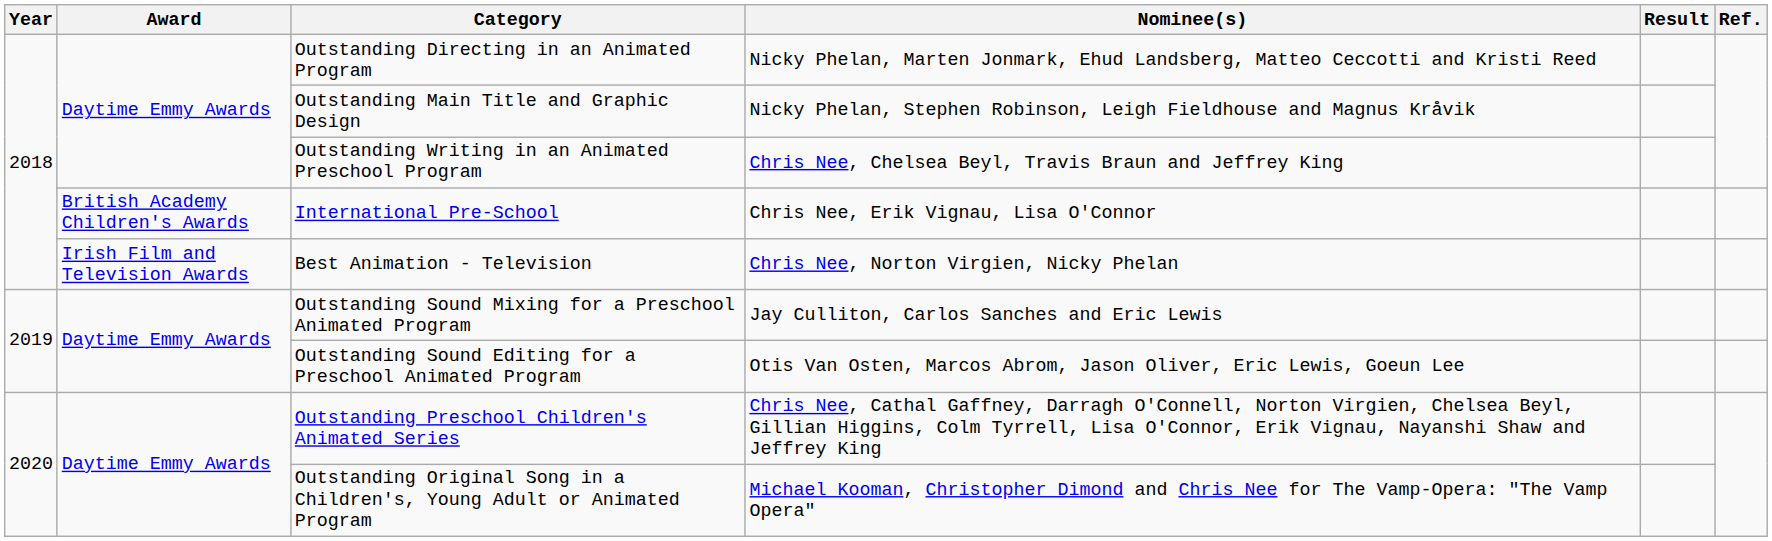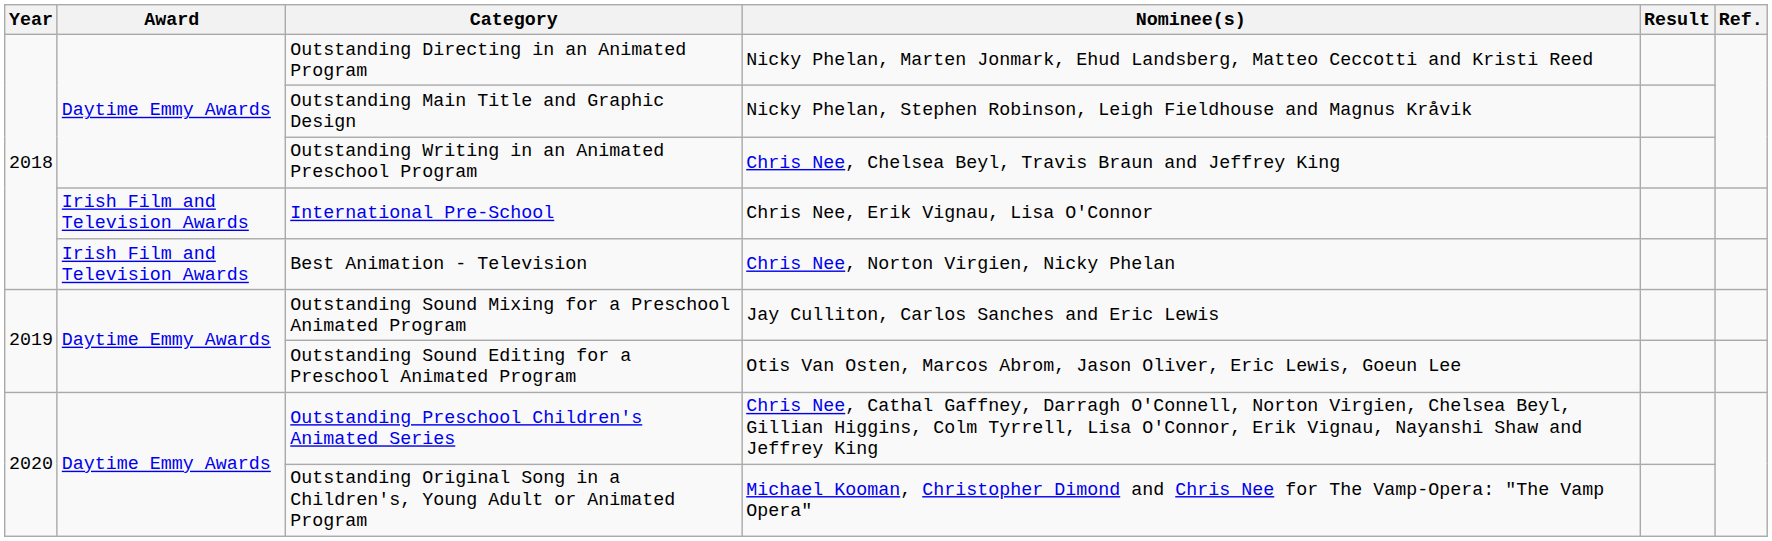International Pre-School | Award: British Academy Children's Awards -> Irish Film and Television Awards
